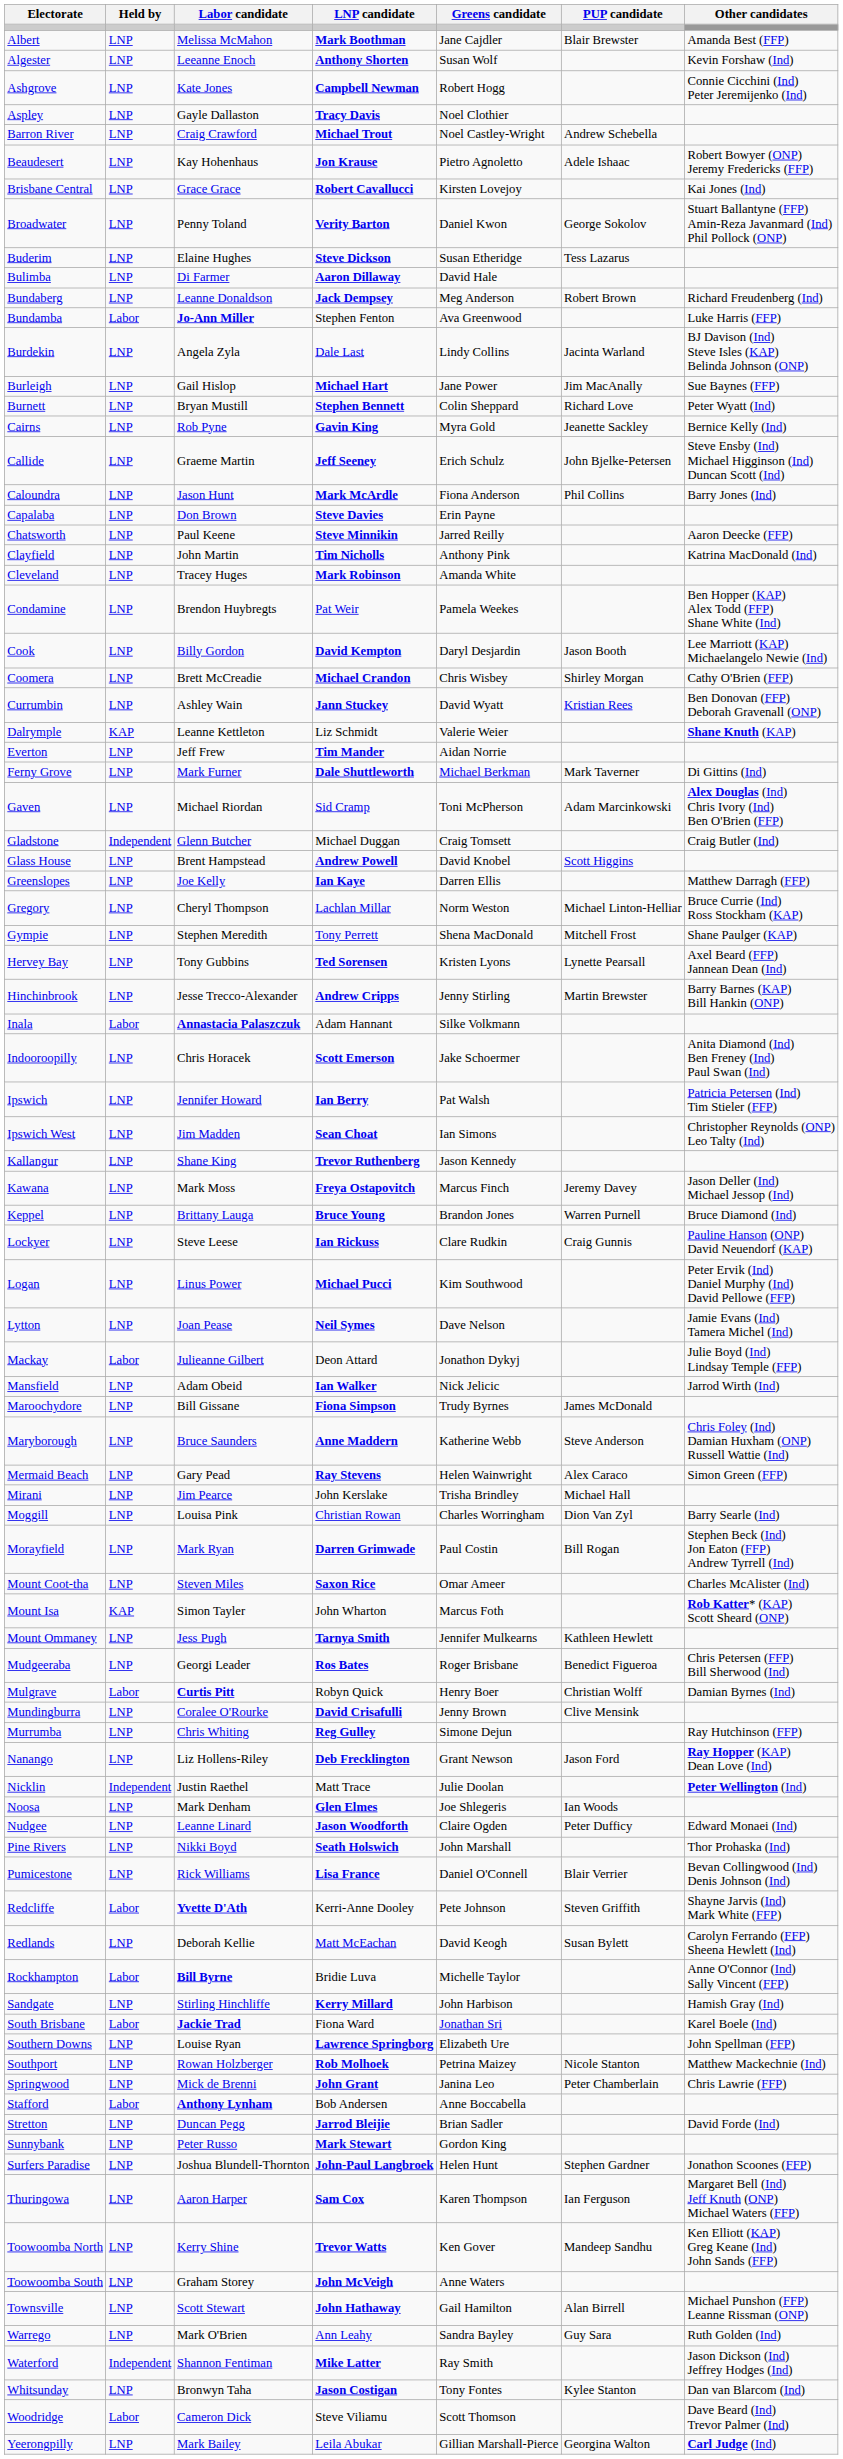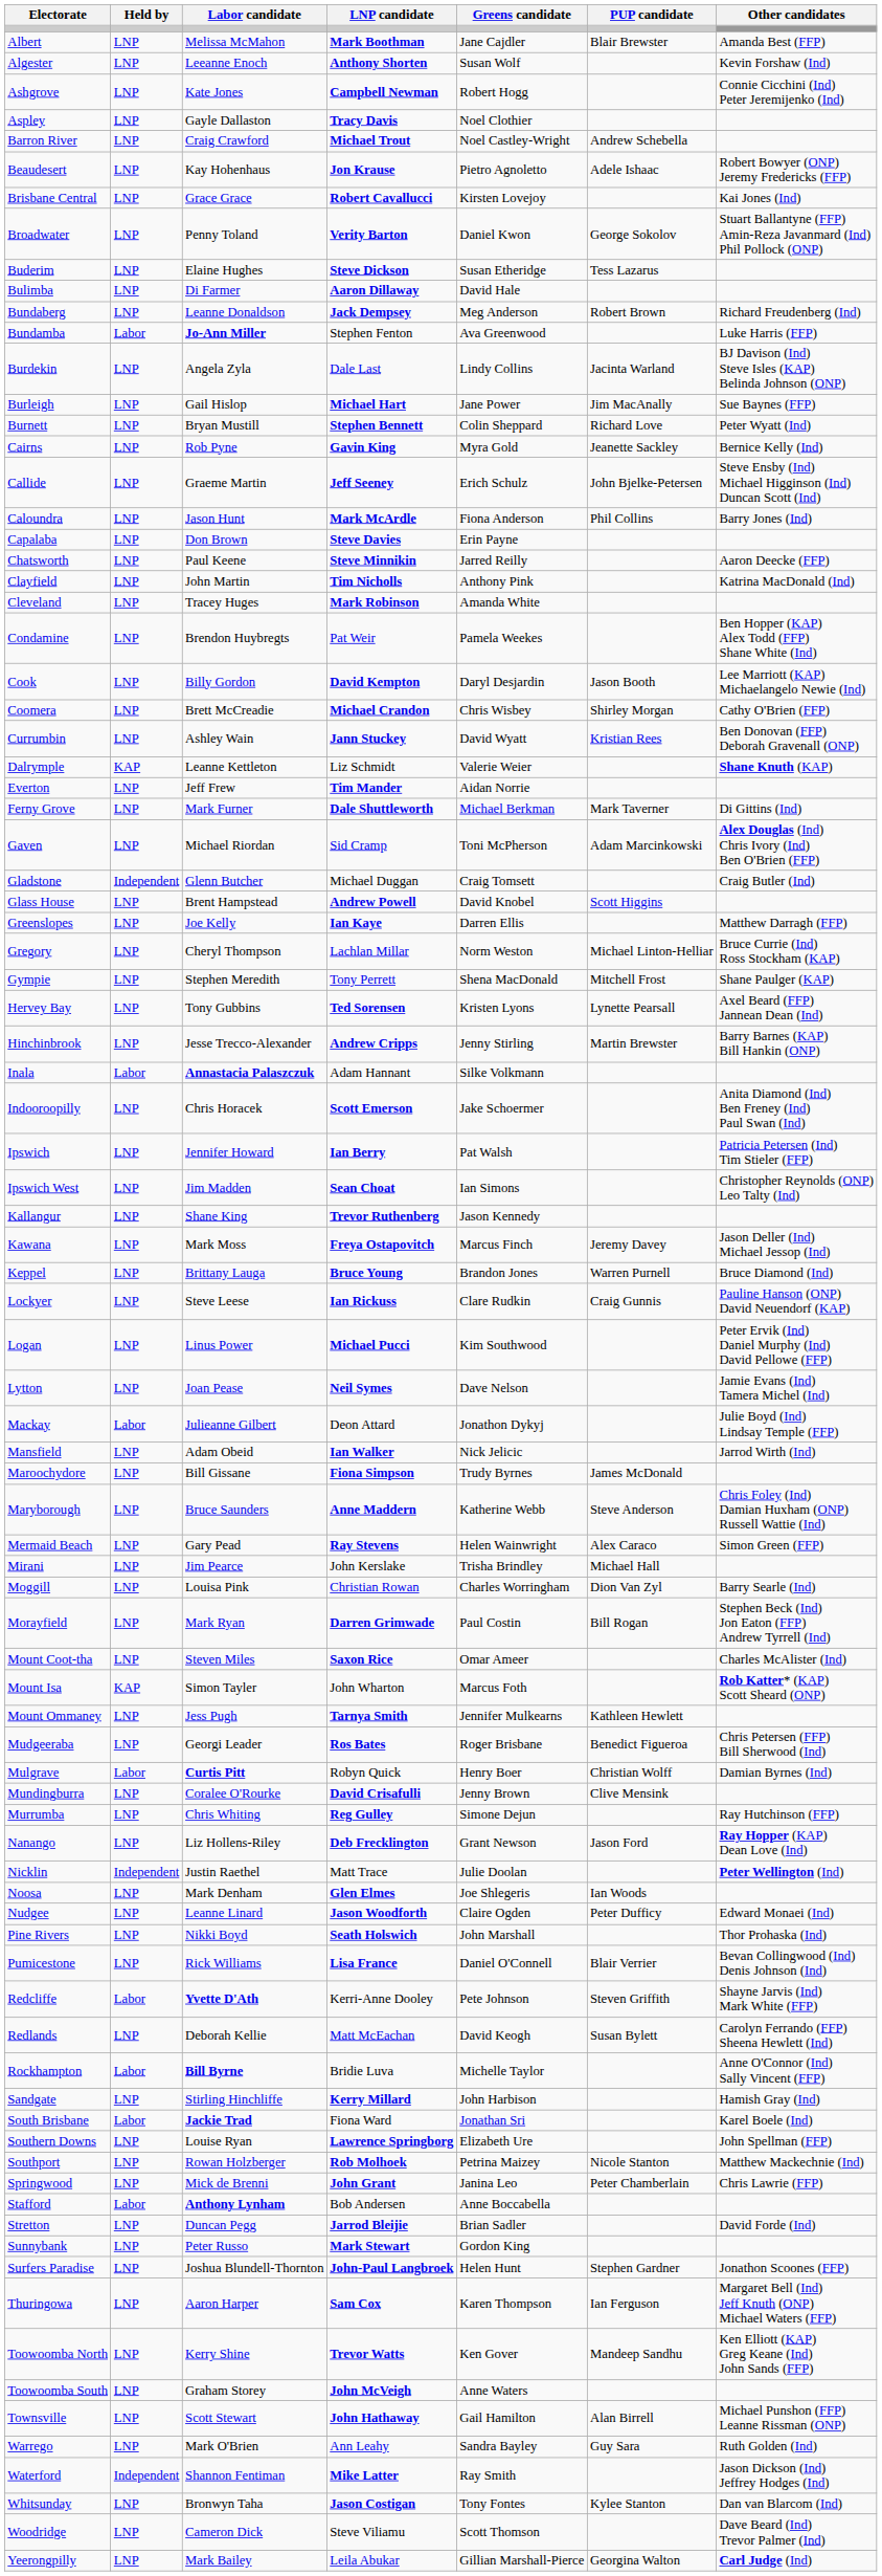Woodridge | Held by: Labor -> LNP
